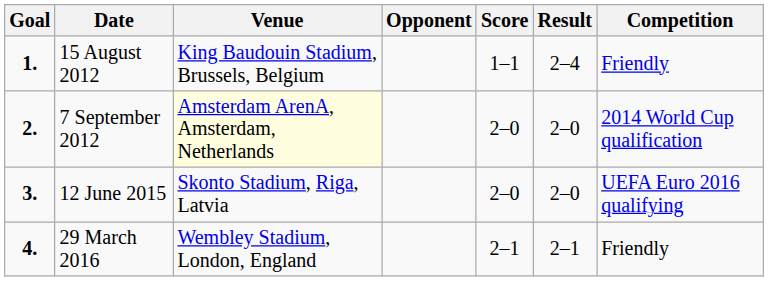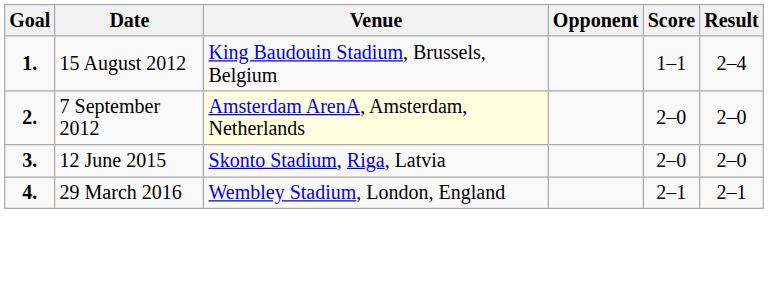- column: Competition | Friendly | 2014 World Cup qualification | UEFA Euro 2016 qualifying | Friendly
